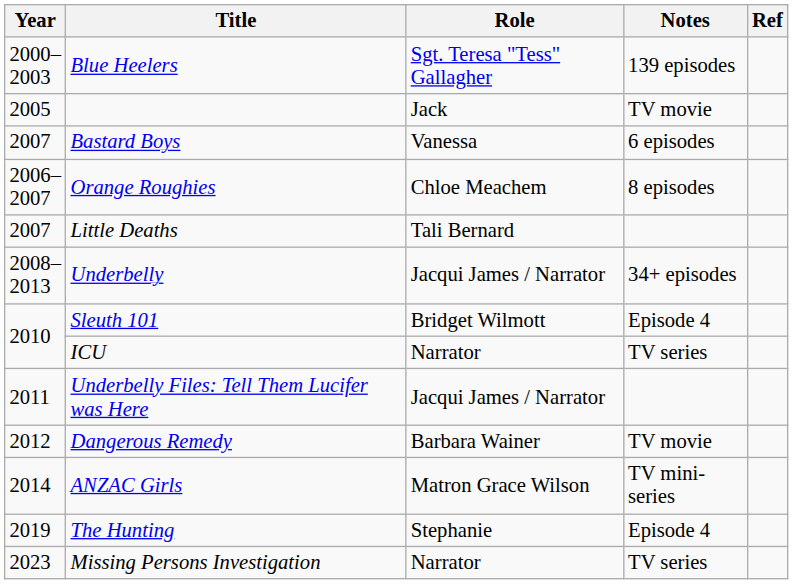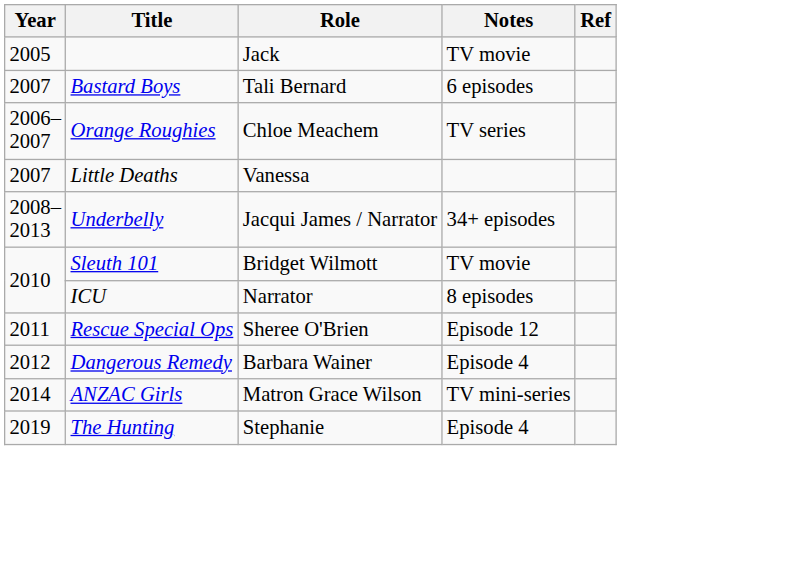- row: 2000– 2003 | Blue Heelers | Sgt. Teresa "Tess" Gallagher | 139 episodes
Bastard Boys | Role: Vanessa -> Tali Bernard
Orange Roughies | Notes: 8 episodes -> TV series
Little Deaths | Role: Tali Bernard -> Vanessa
Sleuth 101 | Notes: Episode 4 -> TV movie
ICU | Notes: TV series -> 8 episodes
- row: 2011 | Underbelly Files: Tell Them Lucifer was Here | Jacqui James / Narrator
+ row: 2011 | Rescue Special Ops | Sheree O'Brien | Episode 12
Dangerous Remedy | Notes: TV movie -> Episode 4
- row: 2023 | Missing Persons Investigation | Narrator | TV series
